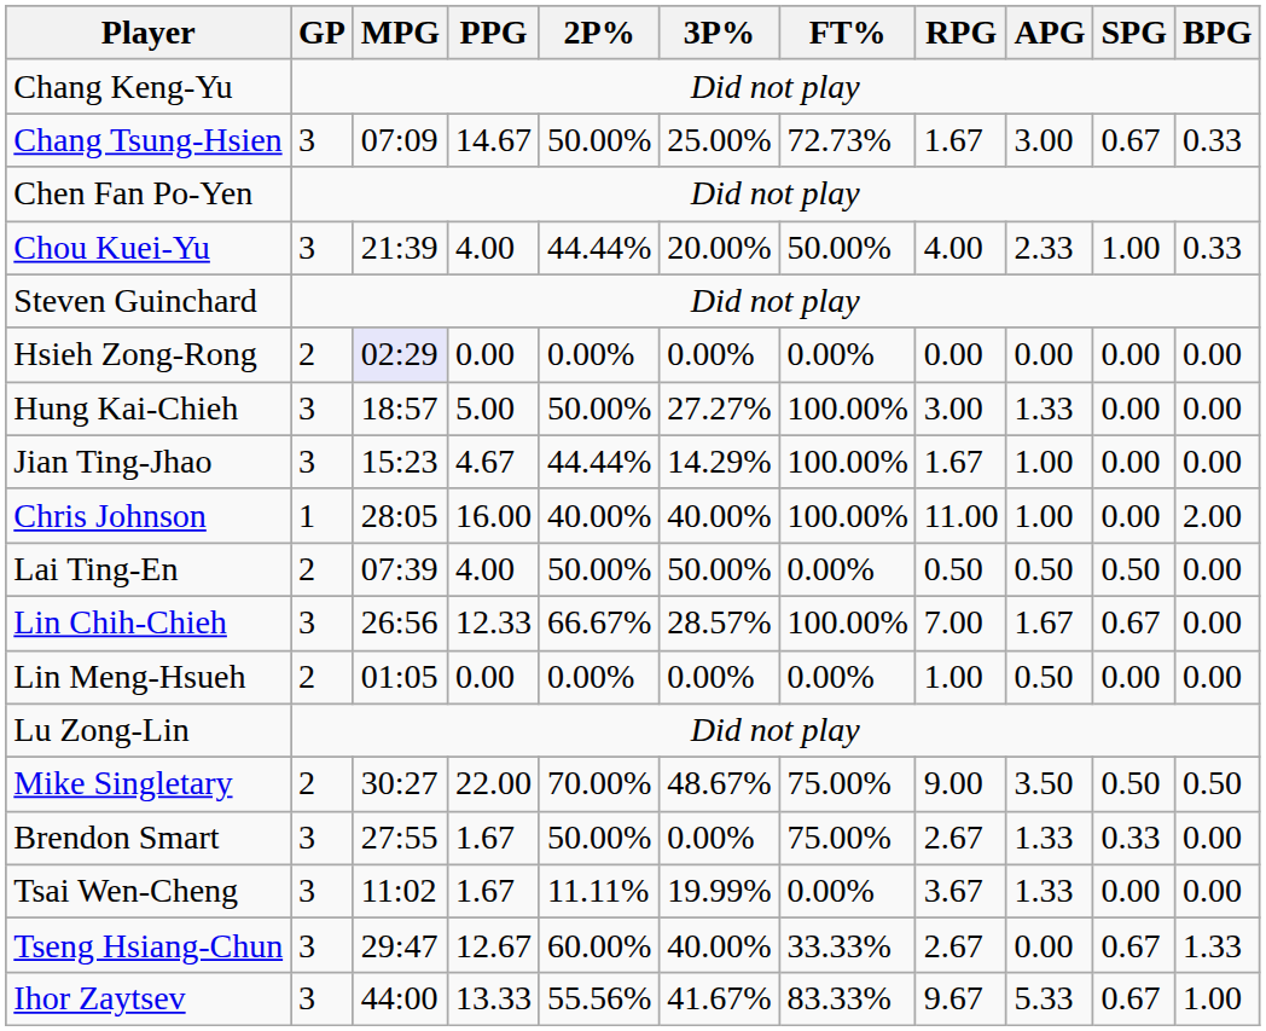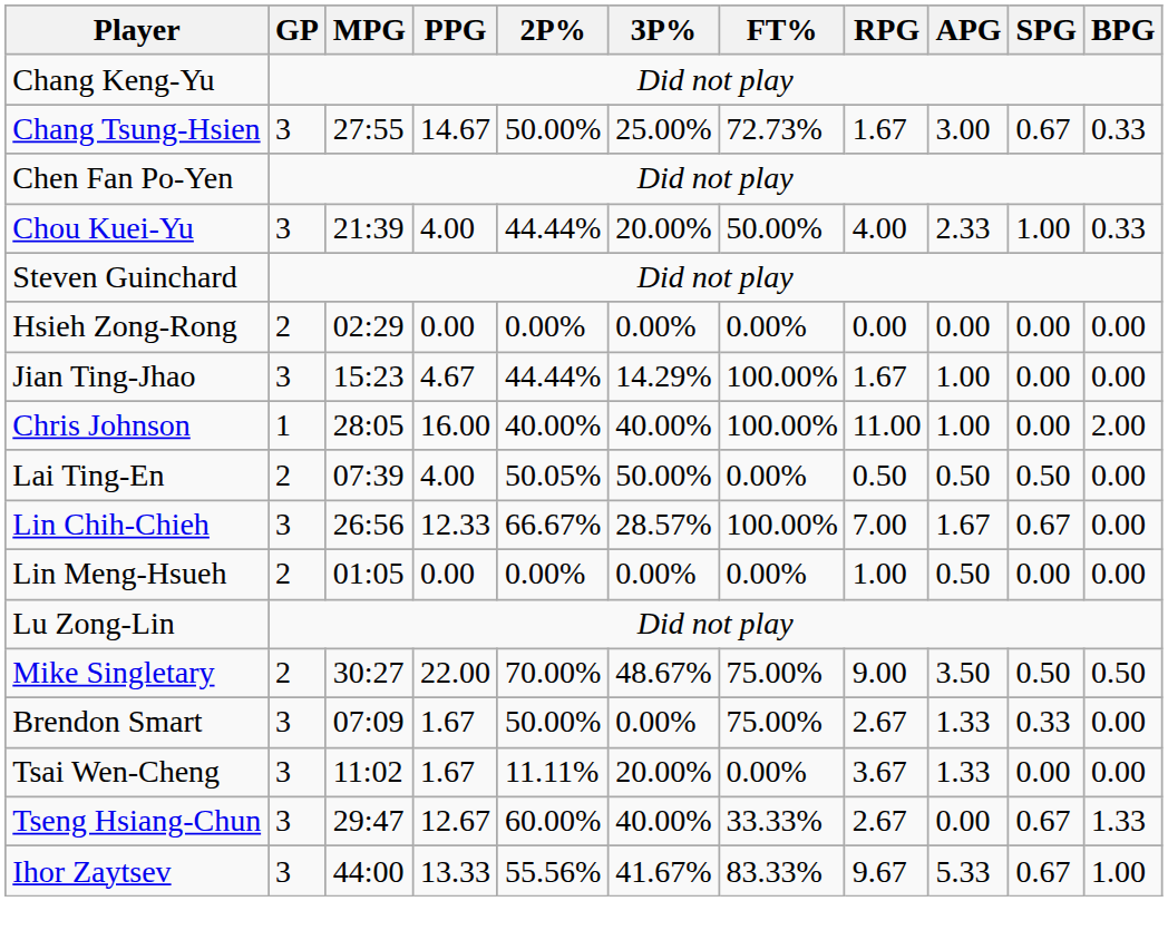Chang Tsung-Hsien | MPG: 07:09 -> 27:55
Hsieh Zong-Rong | MPG: lavender background -> no background
- row: Hung Kai-Chieh | 3 | 18:57 | 5.00 | 50.00% | 27.27% | 100.00% | 3.00 | 1.33 | 0.00 | 0.00
Lai Ting-En | 2P%: 50.00% -> 50.05%
Brendon Smart | MPG: 27:55 -> 07:09
Tsai Wen-Cheng | 3P%: 19.99% -> 20.00%
